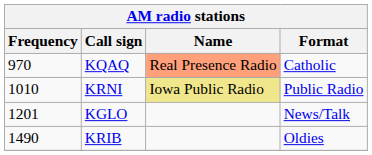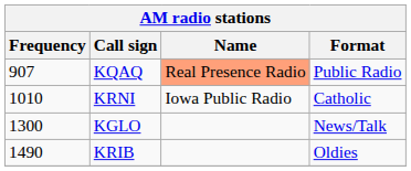KQAQ | Frequency: 970 -> 907
KQAQ | Format: Catholic -> Public Radio
KRNI | Name: khaki background -> no background
KRNI | Format: Public Radio -> Catholic
KGLO | Frequency: 1201 -> 1300
